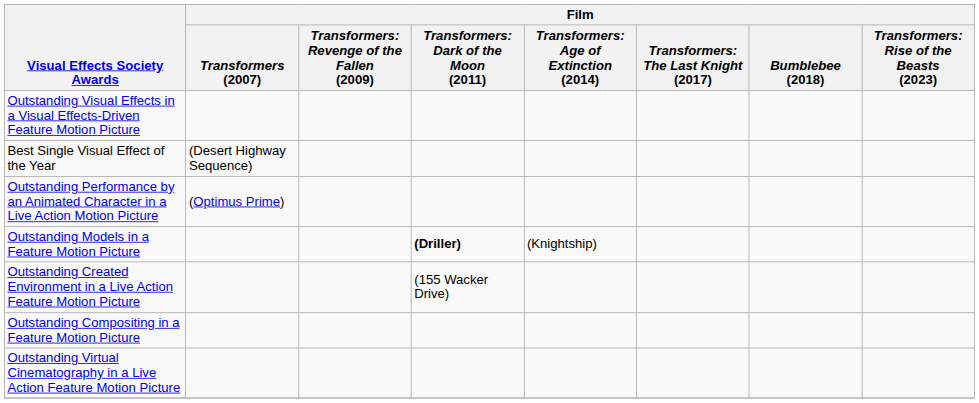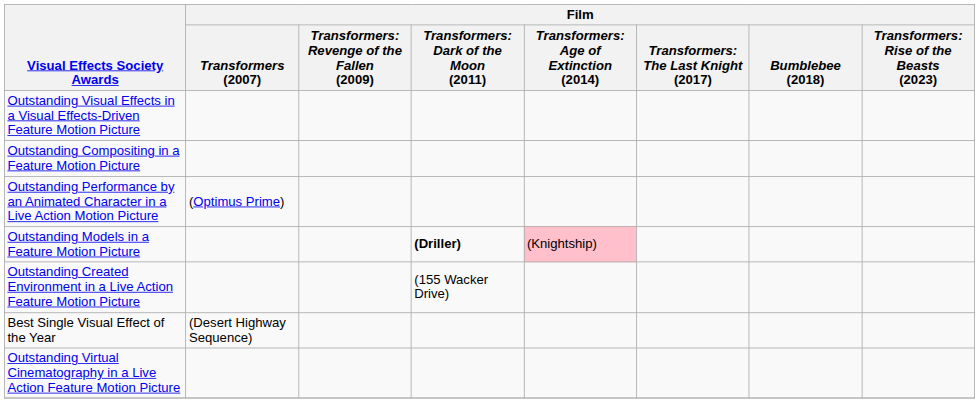rows swapped: Best Single Visual Effect of the Year <-> Outstanding Compositing in a Feature Motion Picture
Outstanding Models in a Feature Motion Picture | column 5: no background -> pink background
